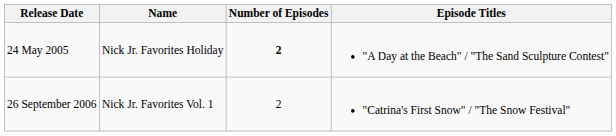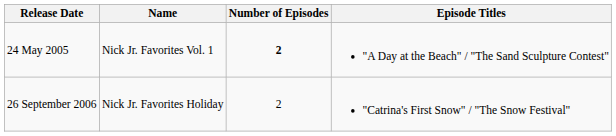24 May 2005 | Name: Nick Jr. Favorites Holiday -> Nick Jr. Favorites Vol. 1
26 September 2006 | Name: Nick Jr. Favorites Vol. 1 -> Nick Jr. Favorites Holiday
